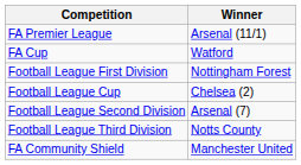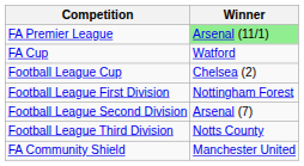FA Premier League | Winner: no background -> lightgreen background
rows swapped: Football League Cup <-> Football League First Division
